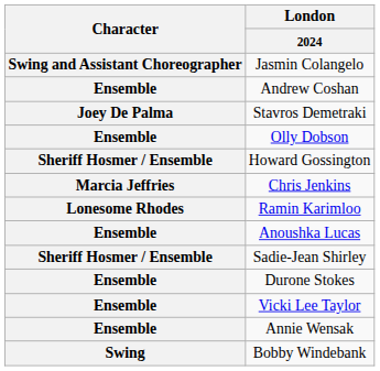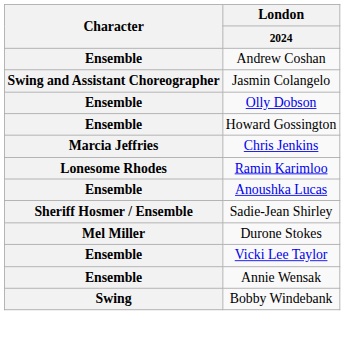rows swapped: Jasmin Colangelo <-> Andrew Coshan
- row: Joey De Palma | Stavros Demetraki
Howard Gossington | Character: Sheriff Hosmer / Ensemble -> Ensemble
Durone Stokes | Character: Ensemble -> Mel Miller
